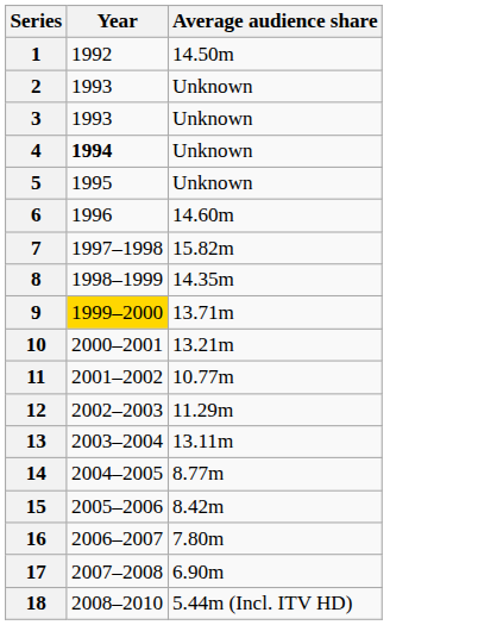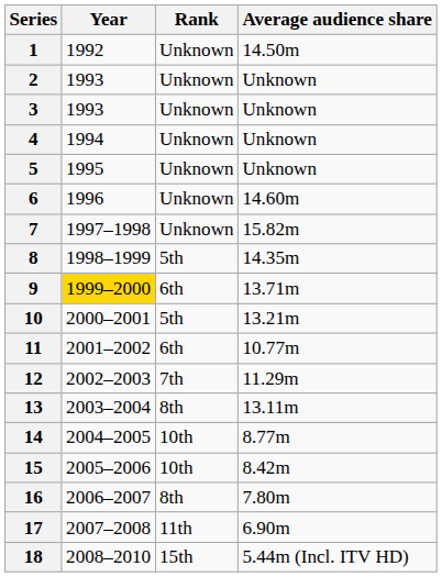+ column: Rank | Unknown | Unknown | Unknown | Unknown | Unknown | Unknown | Unknown | 5th | 6th | 5th | 6th | 7th | 8th | 10th | 10th | 8th | 11th | 15th
4 | Year: bold -> normal
